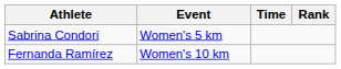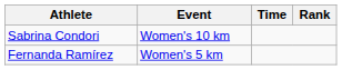Sabrina Condori | Event: Women's 5 km -> Women's 10 km
Fernanda Ramírez | Event: Women's 10 km -> Women's 5 km
